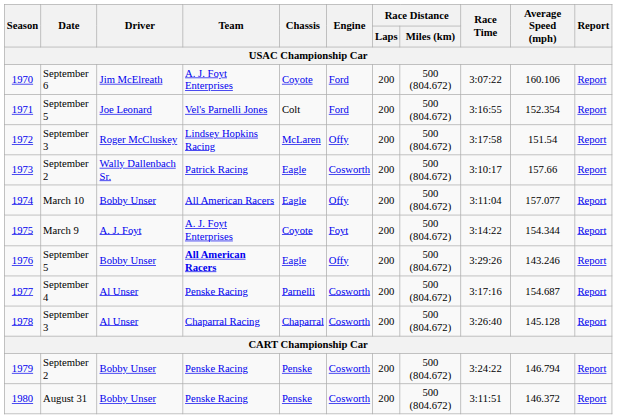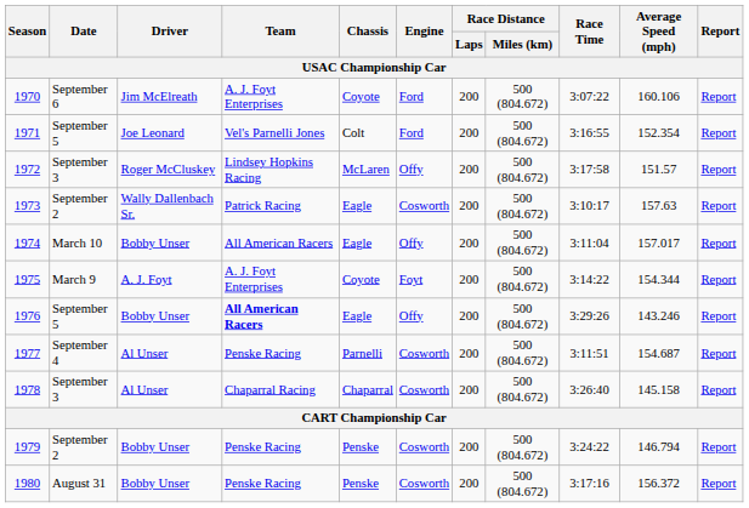1972 | Average Speed (mph): 151.54 -> 151.57
1973 | Average Speed (mph): 157.66 -> 157.63
1974 | Average Speed (mph): 157.077 -> 157.017
1977 | Race Time: 3:17:16 -> 3:11:51
1978 | Average Speed (mph): 145.128 -> 145.158
1980 | Race Time: 3:11:51 -> 3:17:16
1980 | Average Speed (mph): 146.372 -> 156.372
